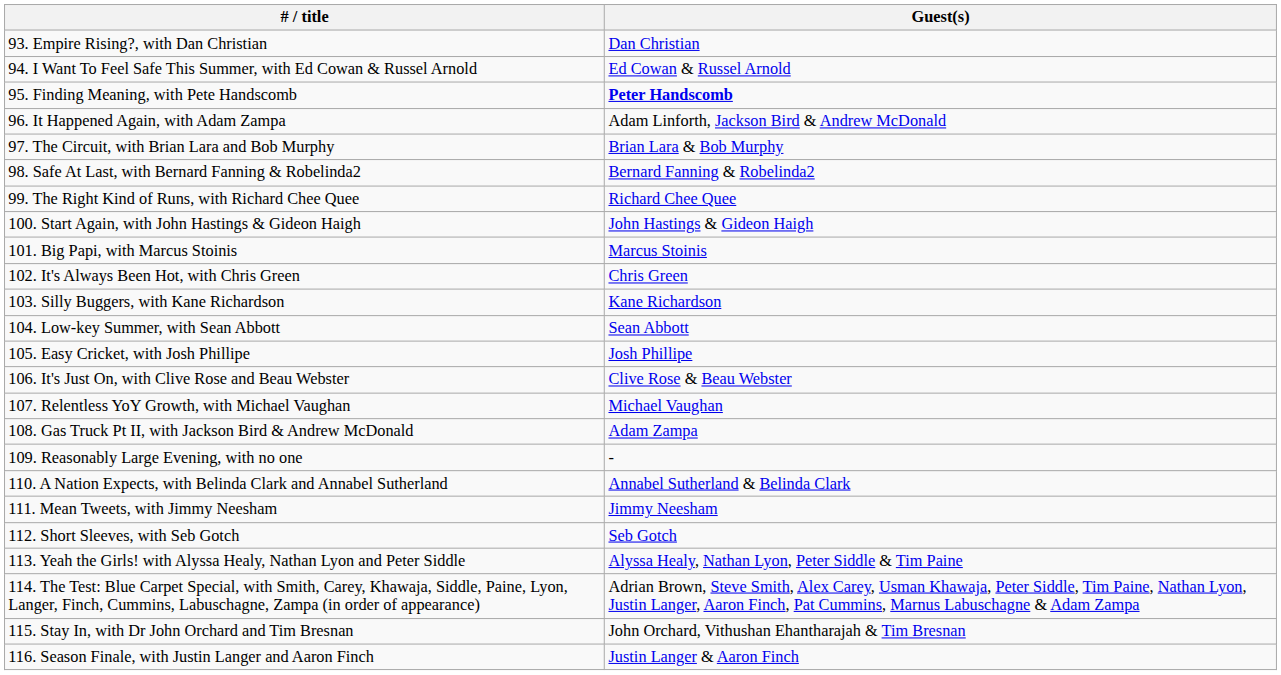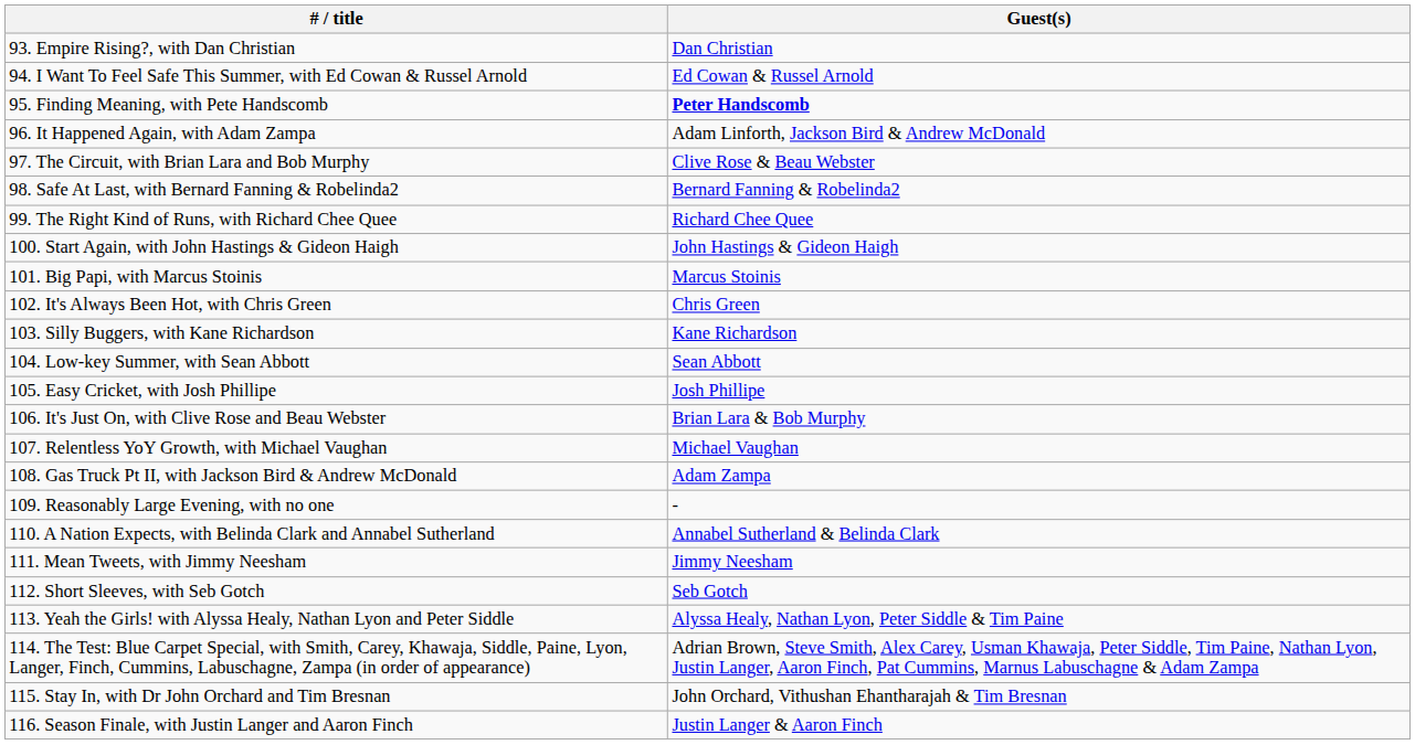97. The Circuit, with Brian Lara and Bob Murphy | Guest(s): Brian Lara & Bob Murphy -> Clive Rose & Beau Webster
106. It's Just On, with Clive Rose and Beau Webster | Guest(s): Clive Rose & Beau Webster -> Brian Lara & Bob Murphy
